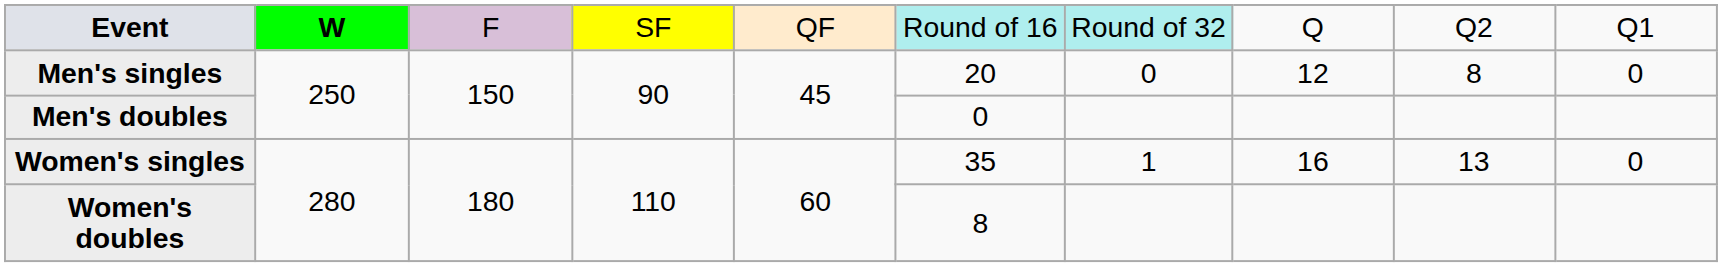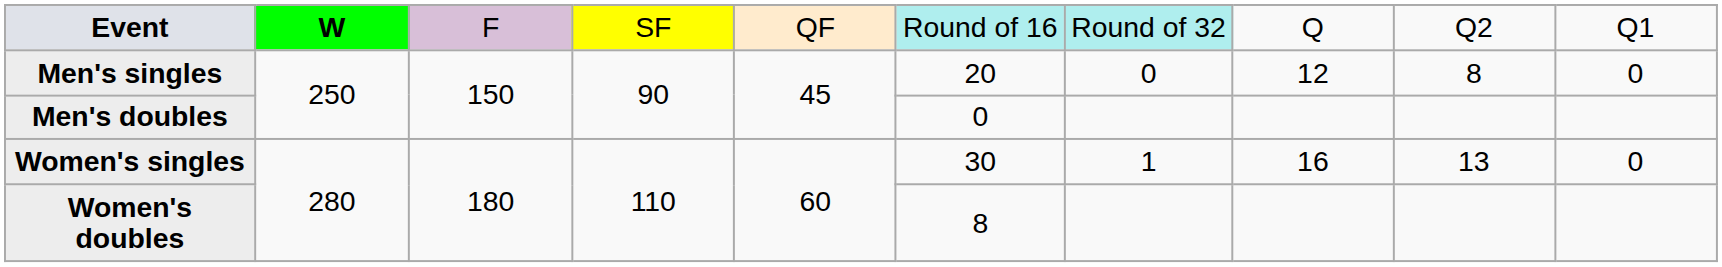Women's singles | column 6: 35 -> 30
